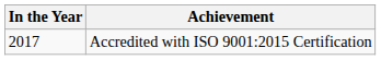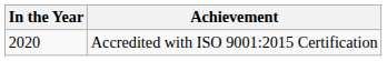Accredited with ISO 9001:2015 Certification | In the Year: 2017 -> 2020
